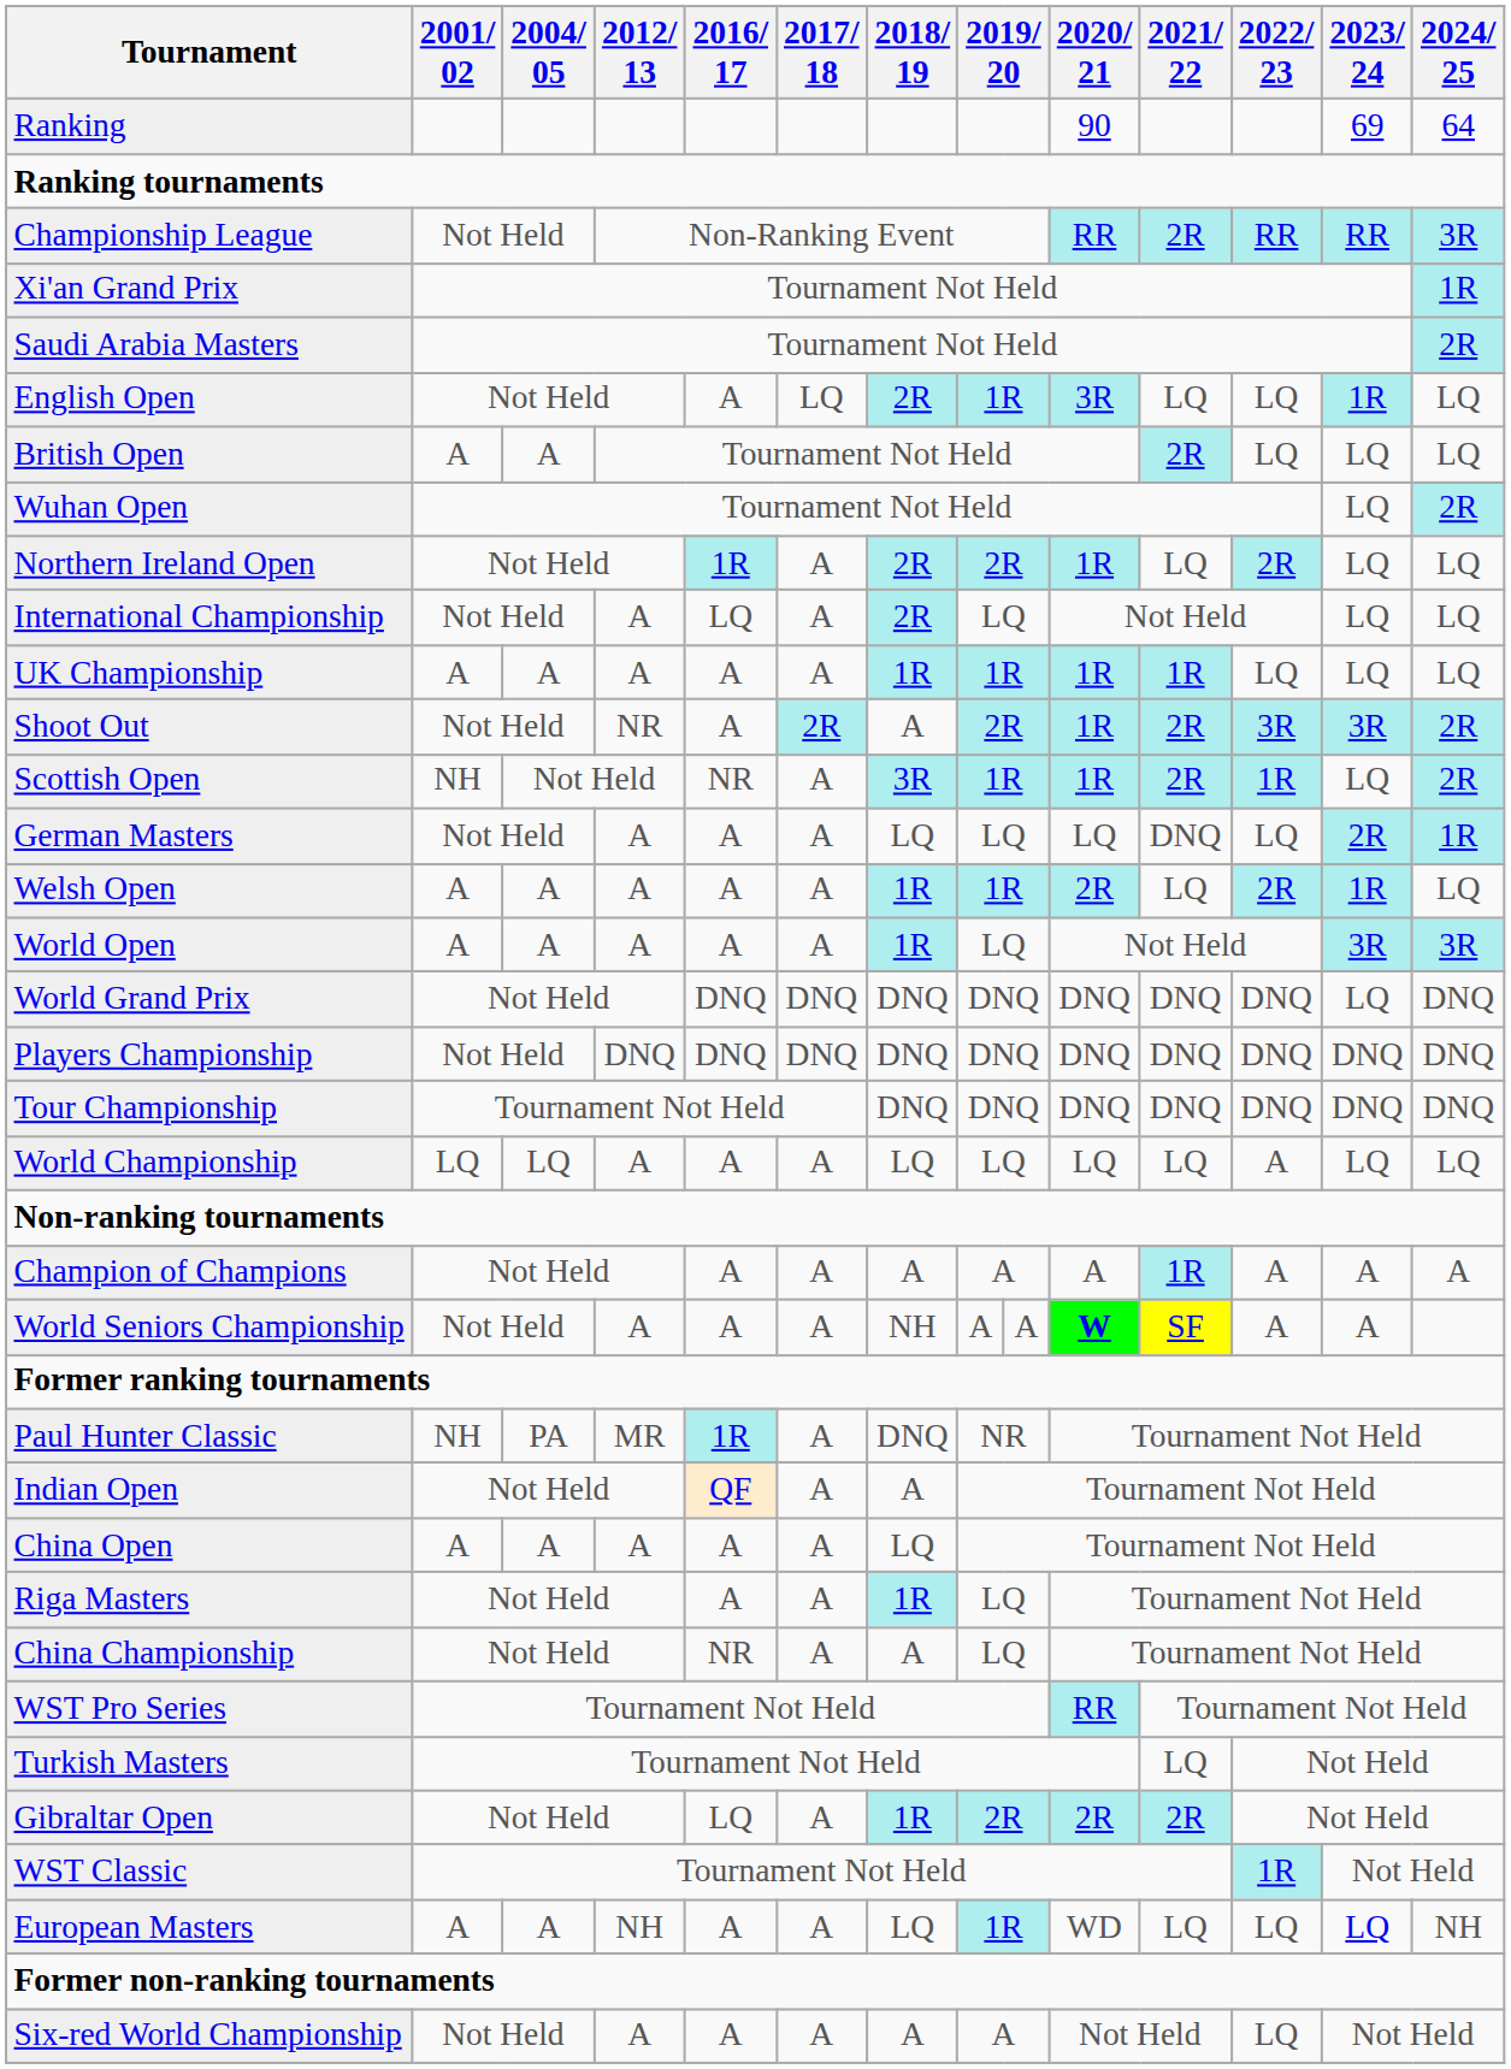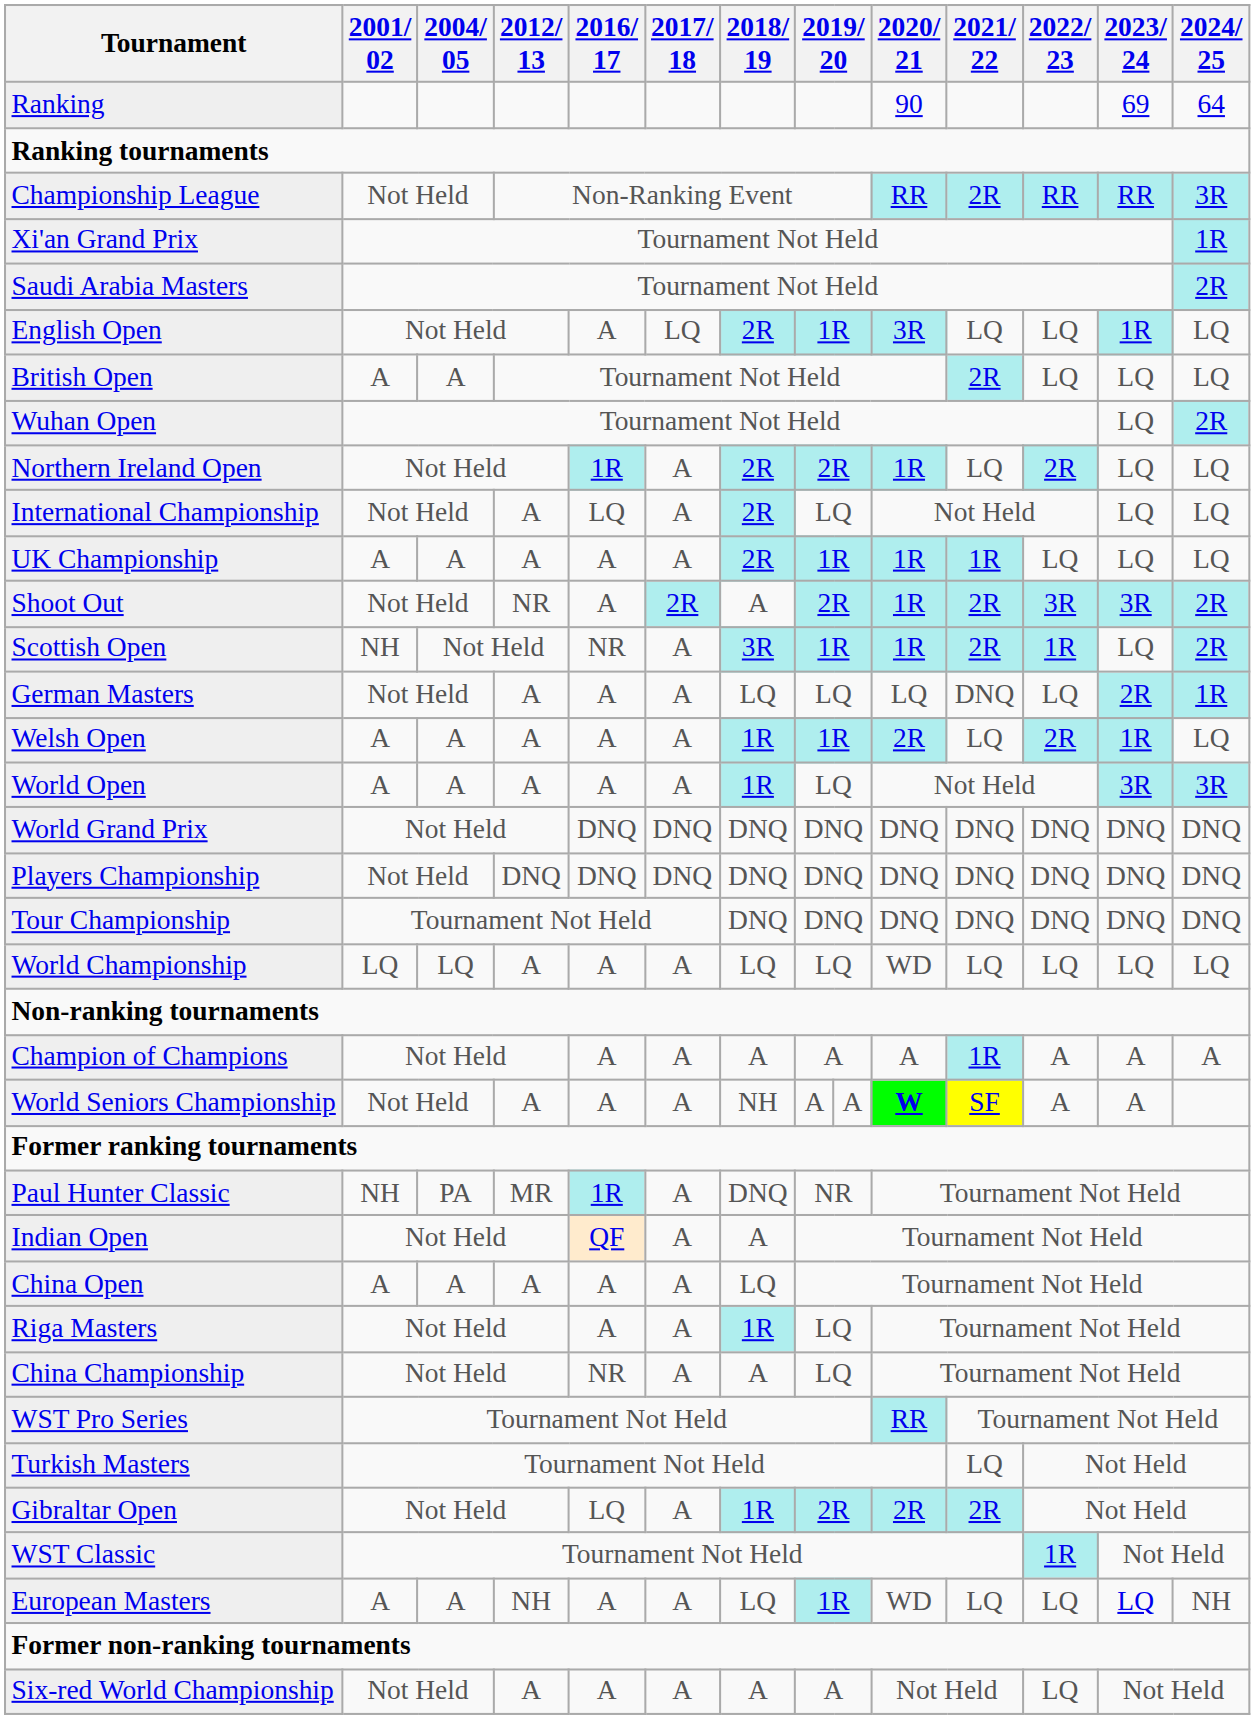UK Championship | 2018/ 19: 1R -> 2R
World Grand Prix | 2023/ 24: LQ -> DNQ
World Championship | 2020/ 21: LQ -> WD
World Championship | 2022/ 23: A -> LQ
